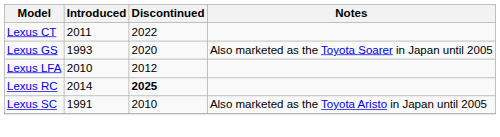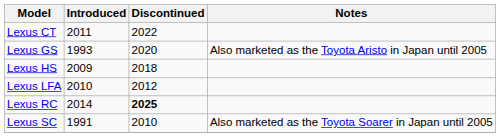Lexus GS | Notes: Also marketed as the Toyota Soarer in Japan until 2005 -> Also marketed as the Toyota Aristo in Japan until 2005
+ row: Lexus HS | 2009 | 2018
Lexus SC | Notes: Also marketed as the Toyota Aristo in Japan until 2005 -> Also marketed as the Toyota Soarer in Japan until 2005
